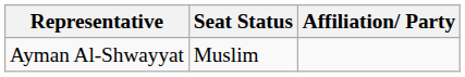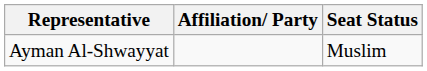columns swapped: Affiliation/ Party <-> Seat Status
